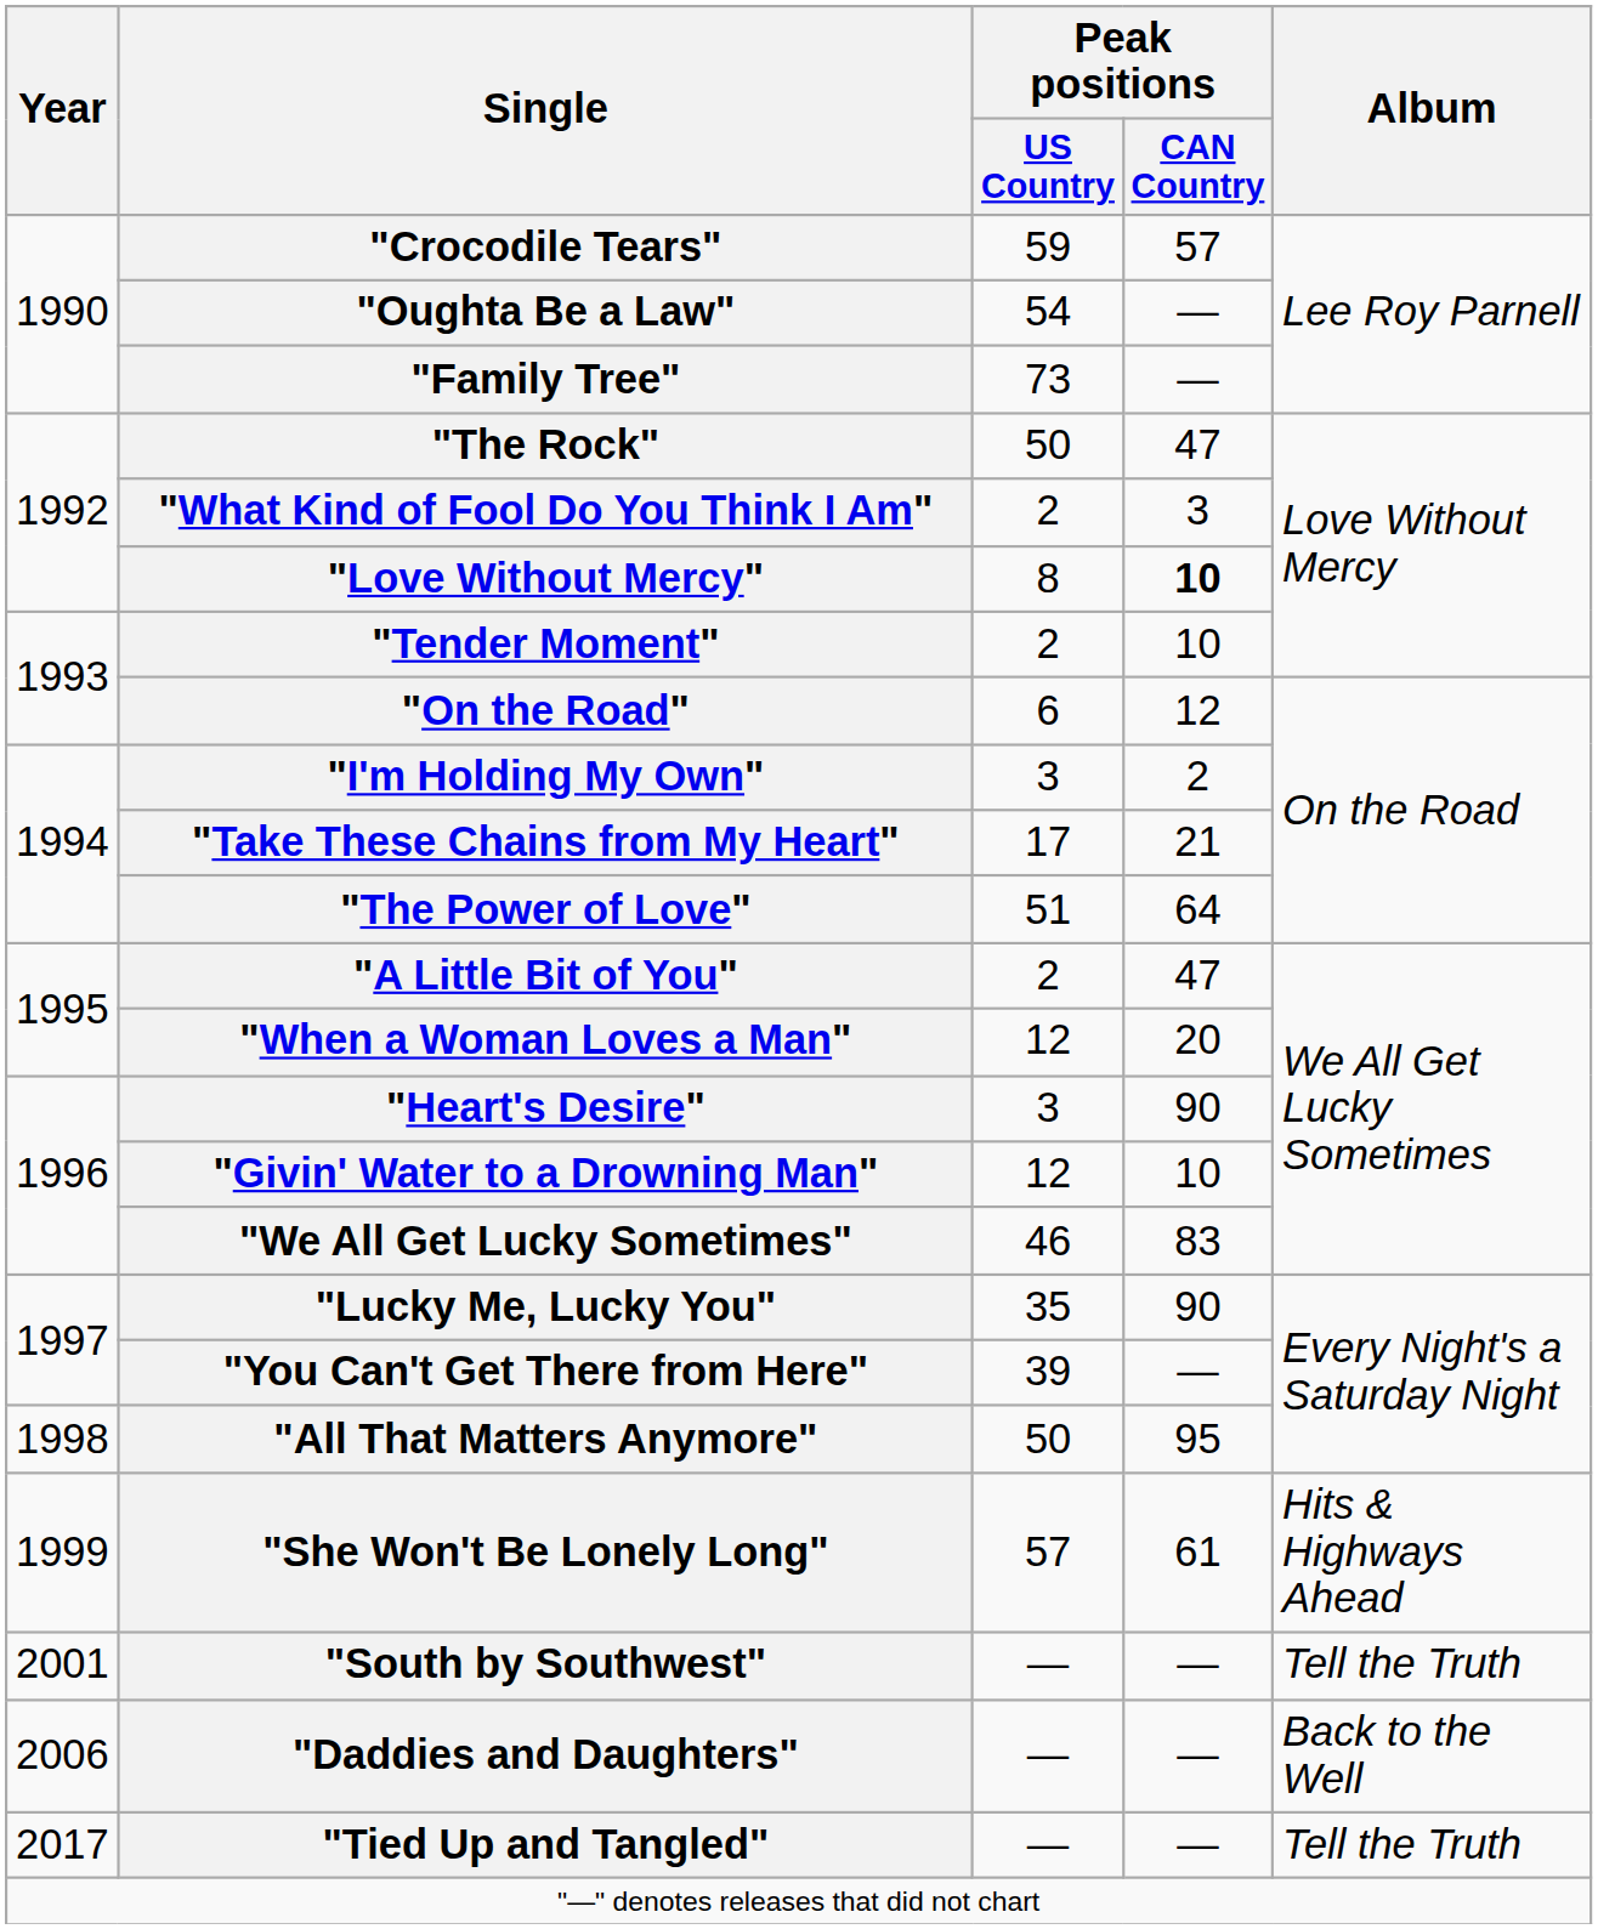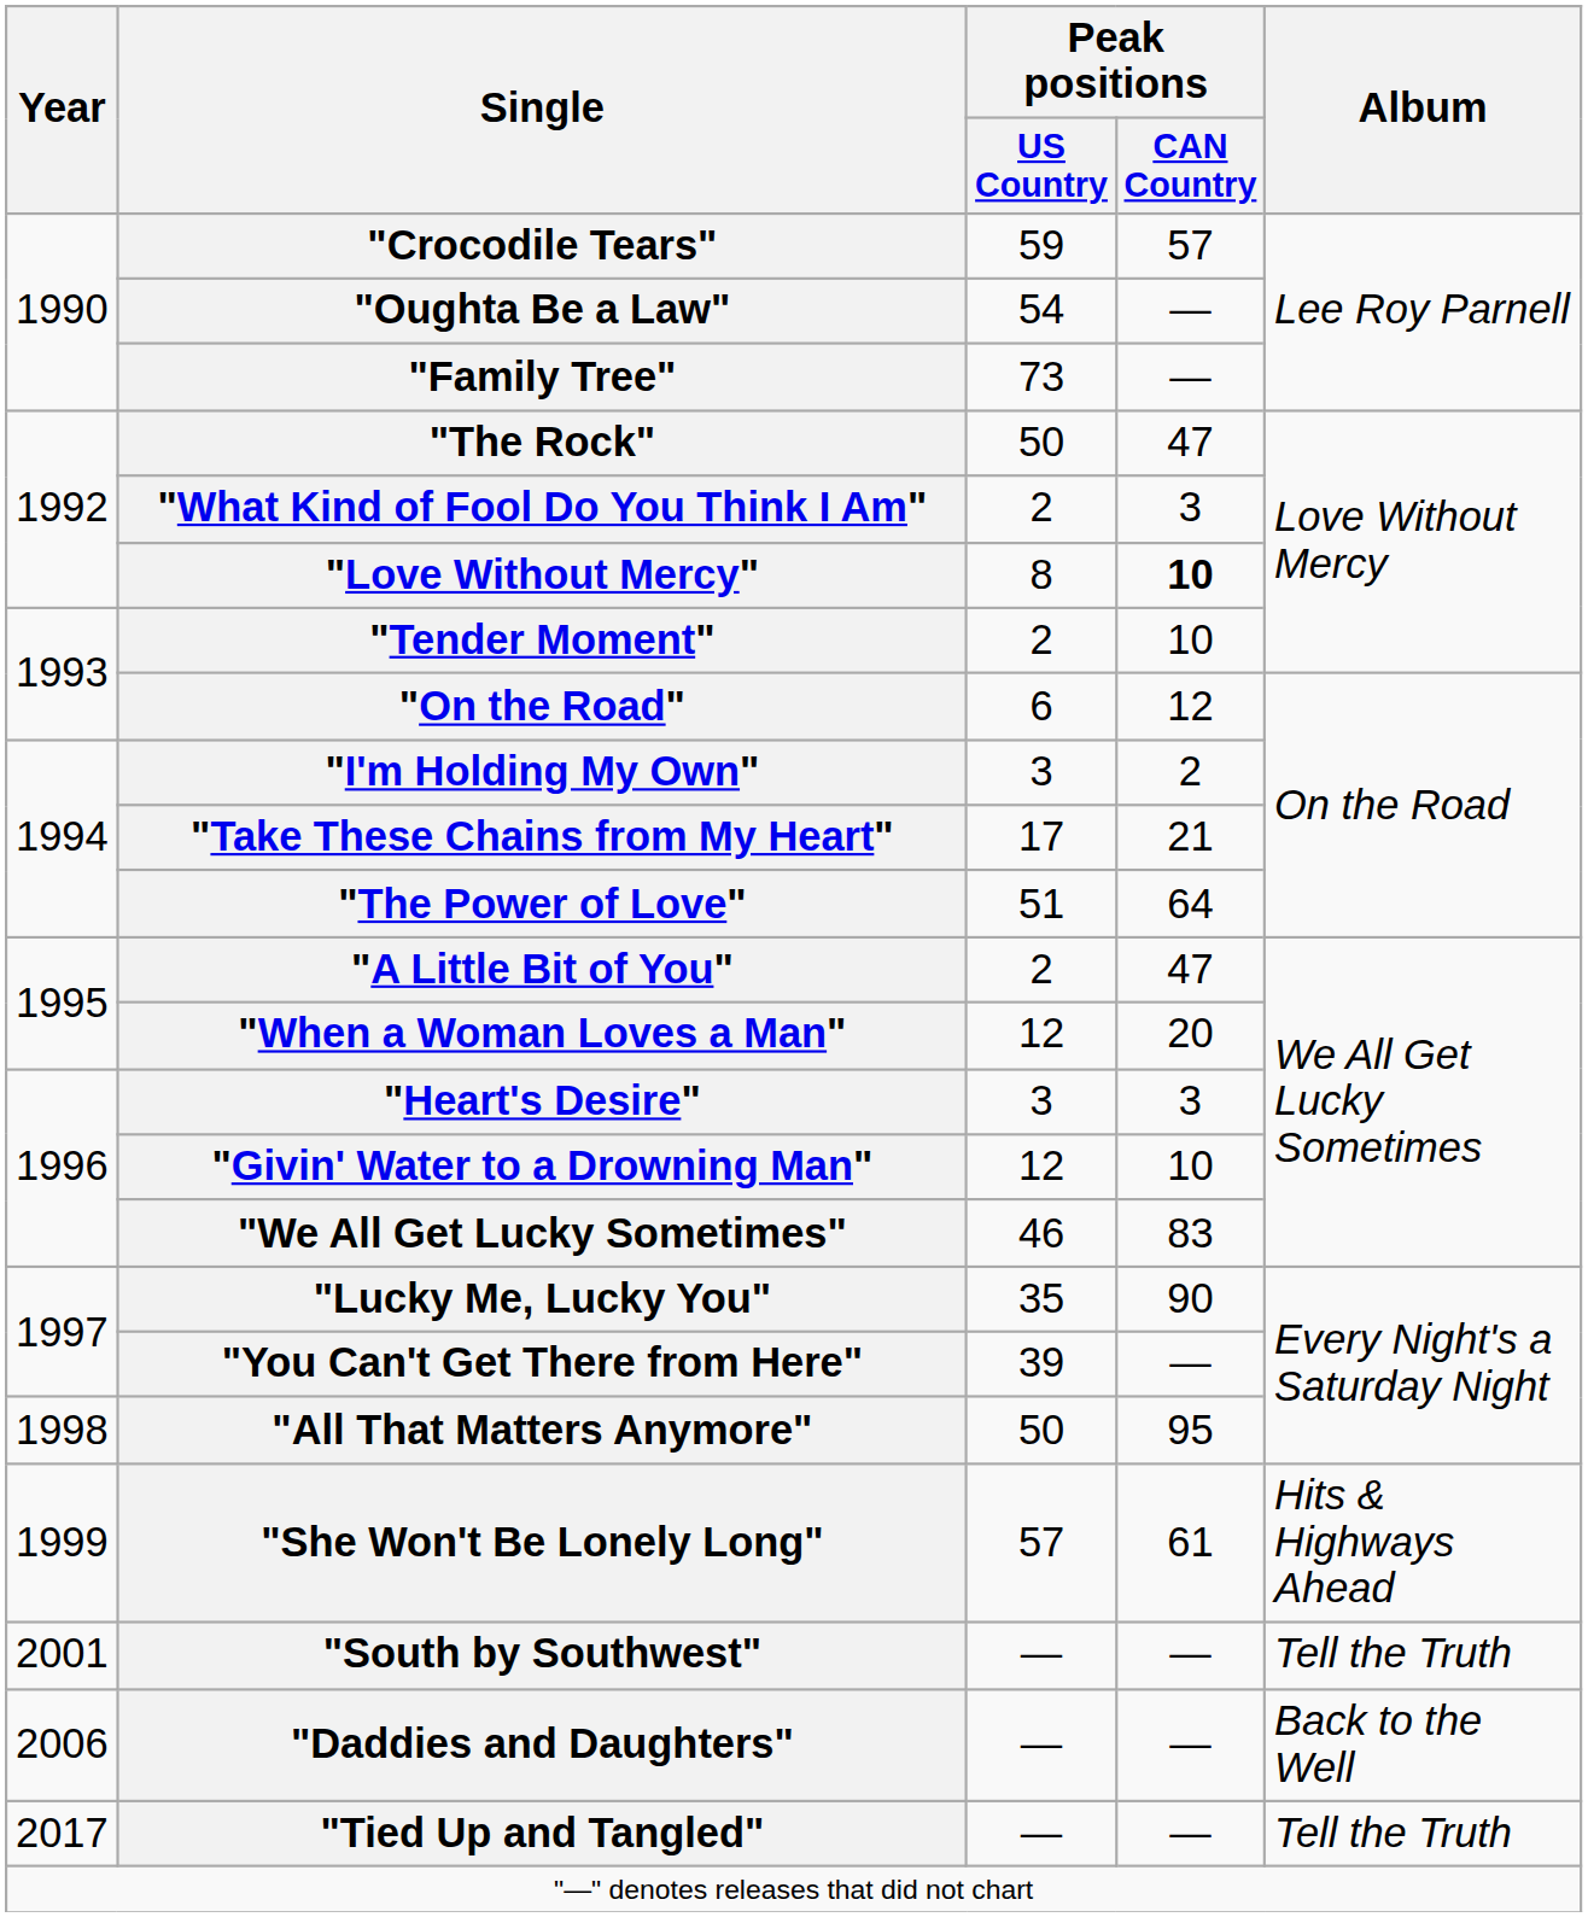"Heart's Desire" | Peak positions / CAN Country: 90 -> 3
